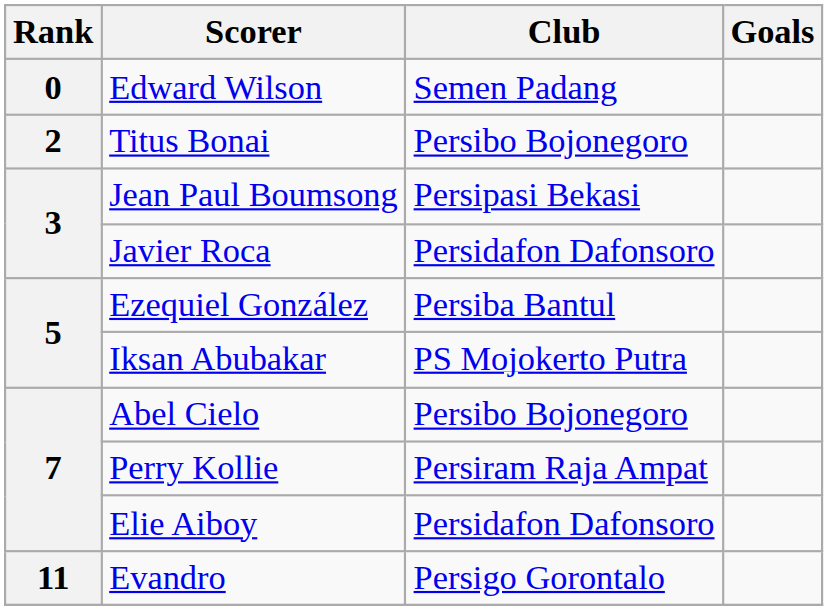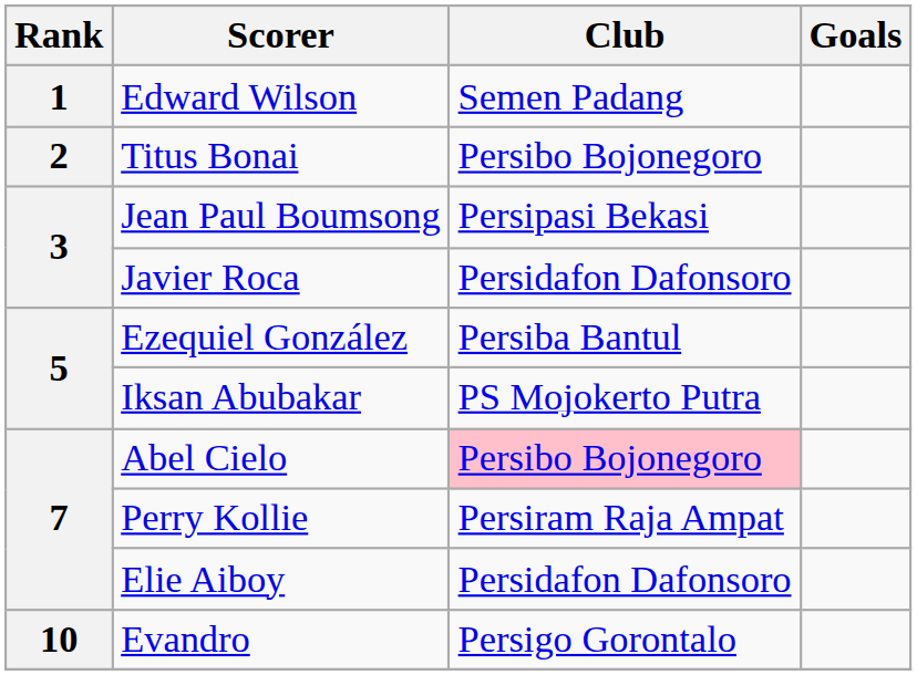Edward Wilson | Rank: 0 -> 1
Abel Cielo | Club: no background -> pink background
Evandro | Rank: 11 -> 10
